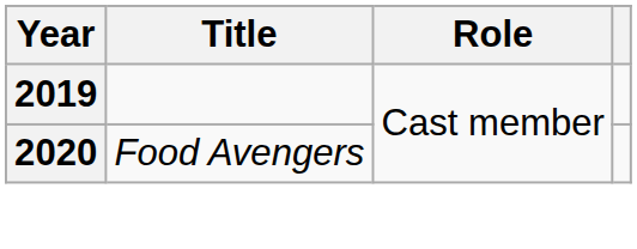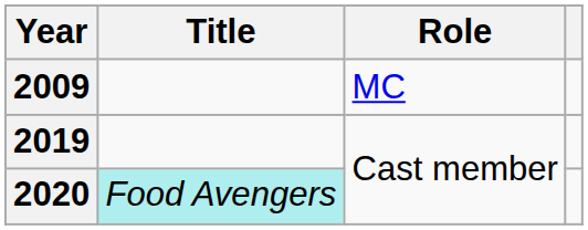+ row: 2009 | MC
2020 | Title: no background -> paleturquoise background
